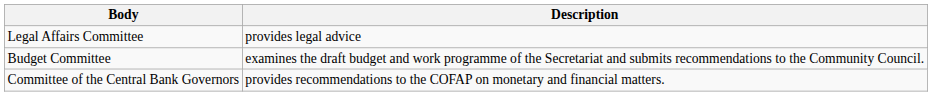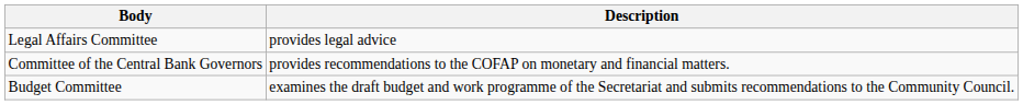rows swapped: Budget Committee <-> Committee of the Central Bank Governors
